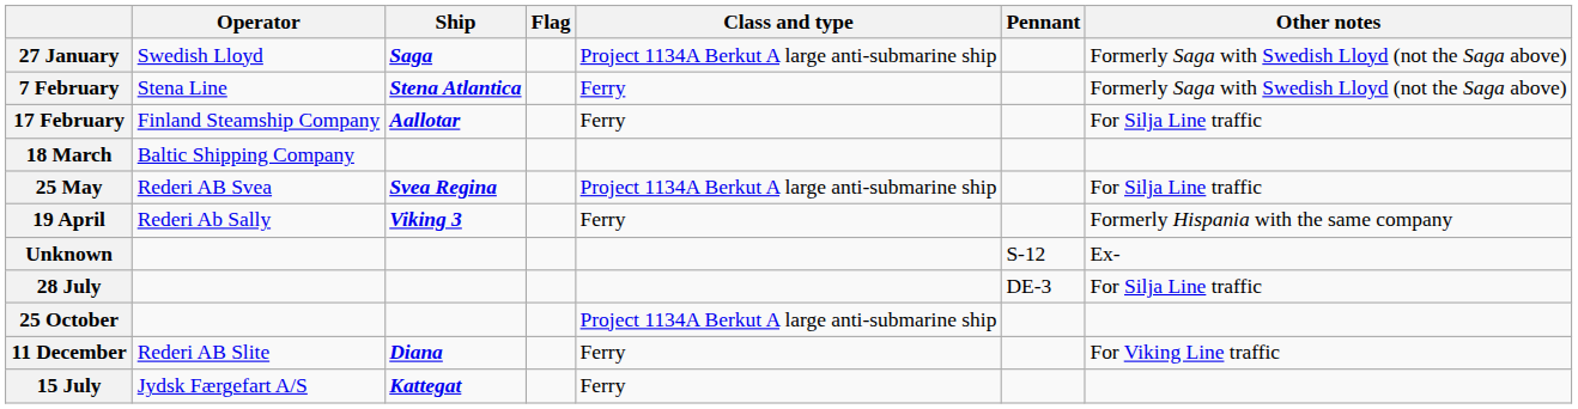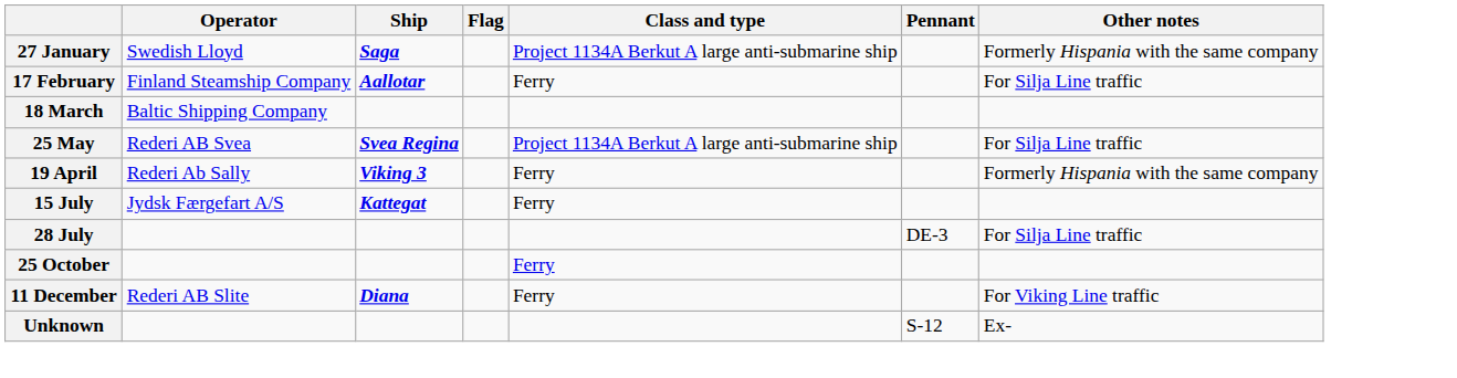27 January | Other notes: Formerly Saga with Swedish Lloyd (not the Saga above) -> Formerly Hispania with the same company
- row: 7 February | Stena Line | Stena Atlantica | Ferry | Formerly Saga with Swedish Lloyd (not the Saga above)
rows swapped: 15 July <-> Unknown
25 October | Class and type: Project 1134A Berkut A large anti-submarine ship -> Ferry
